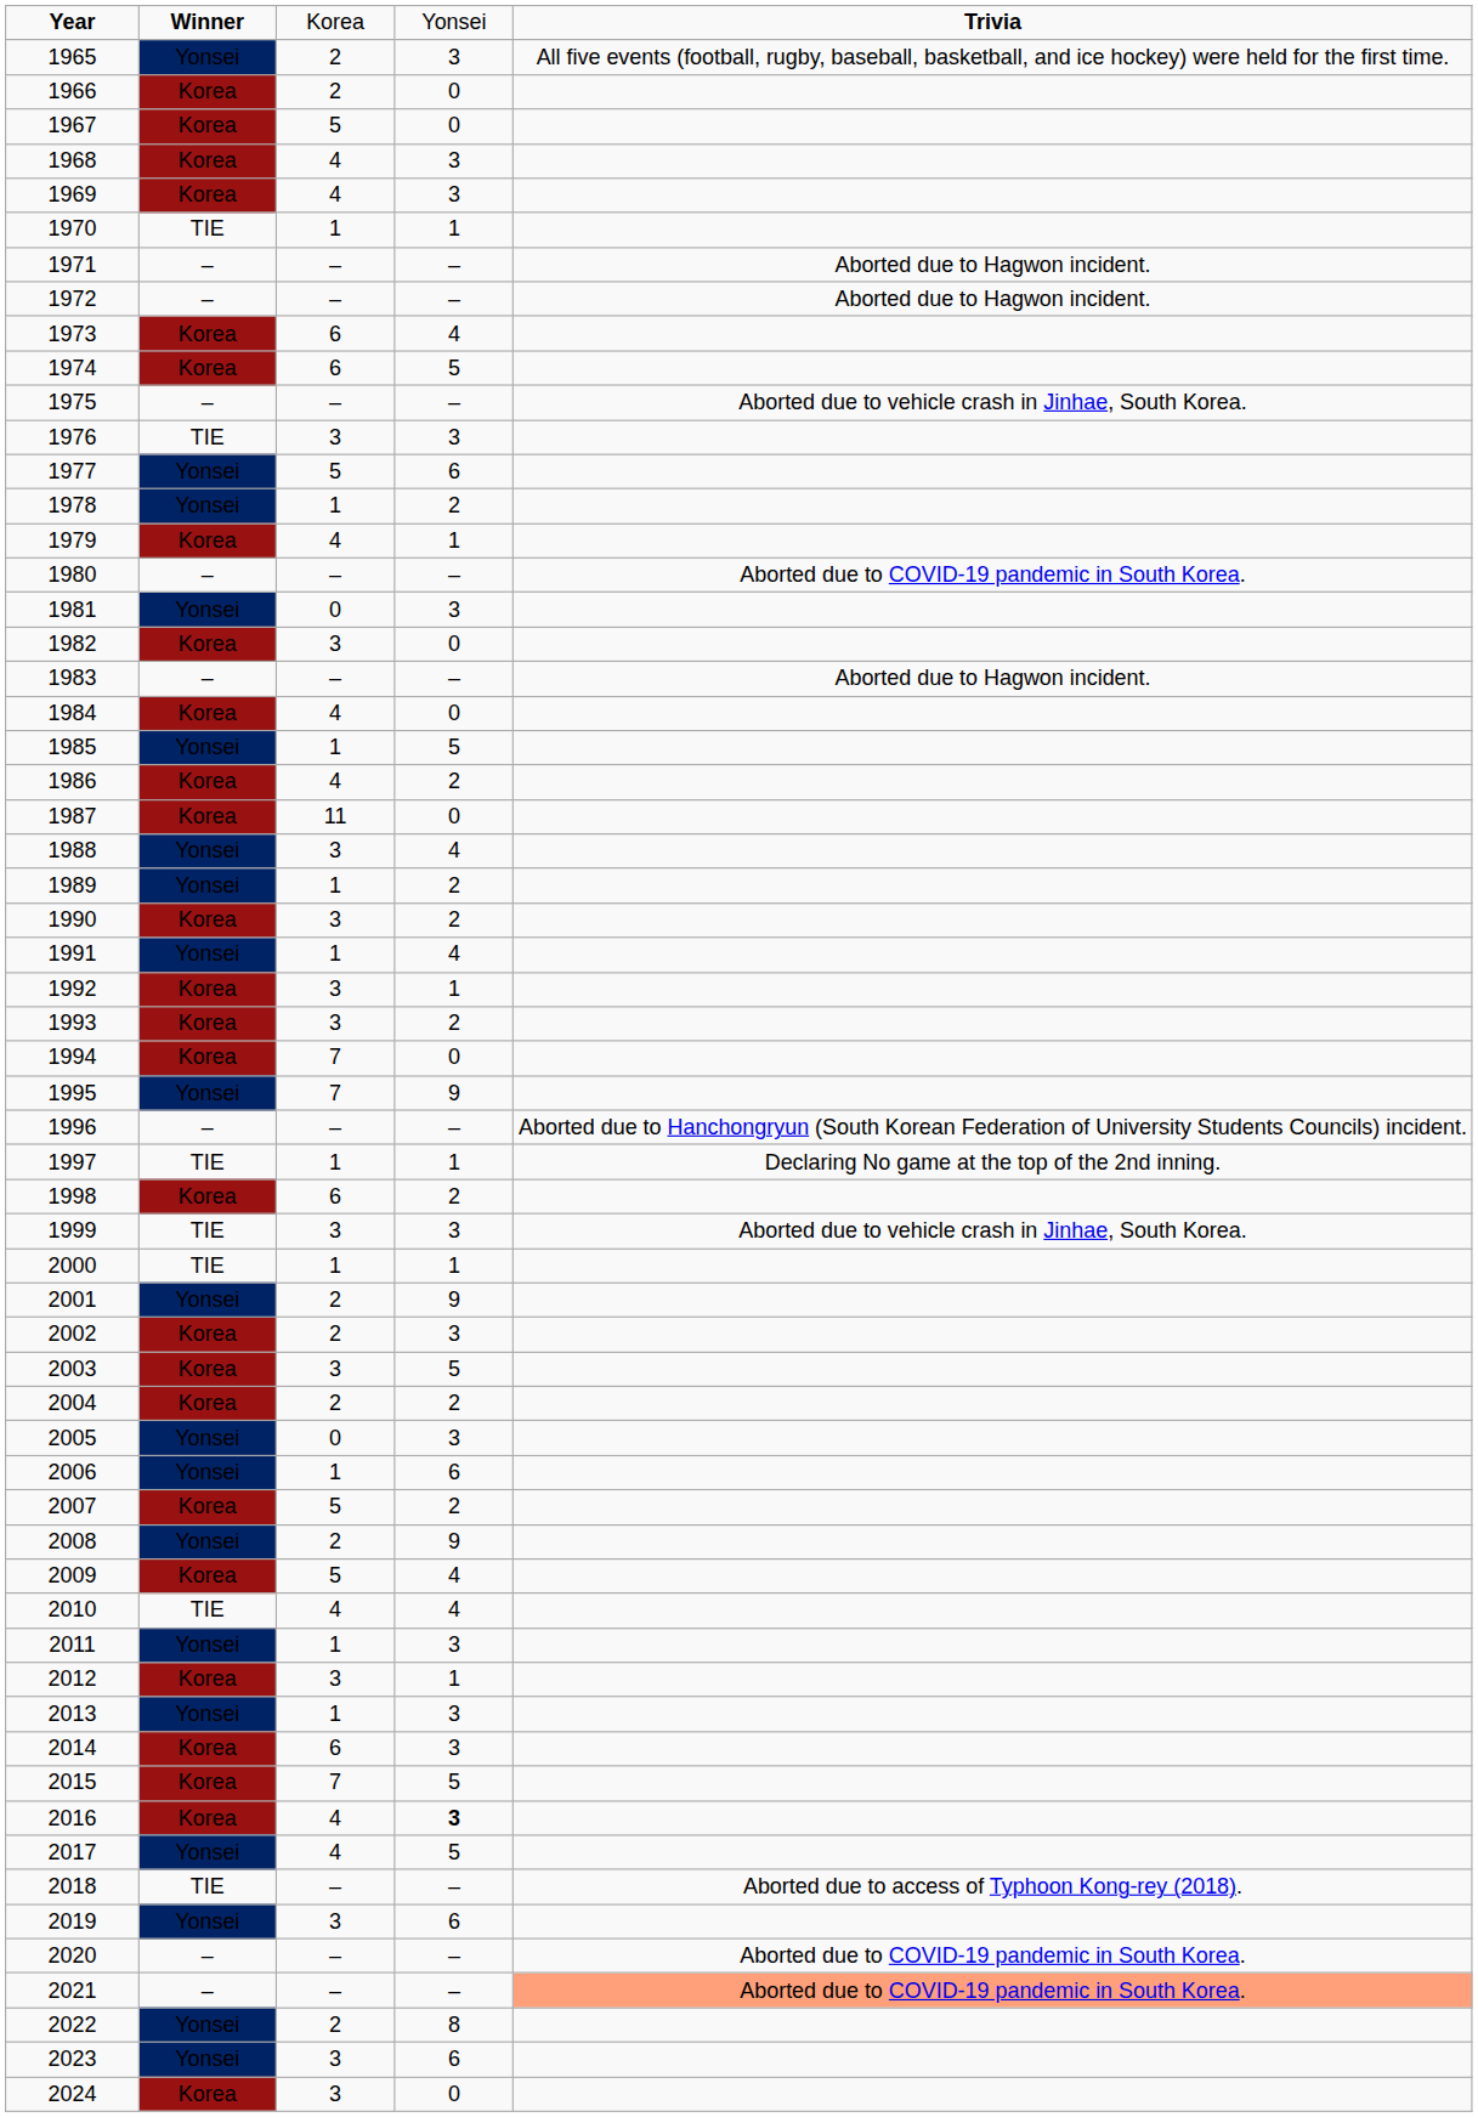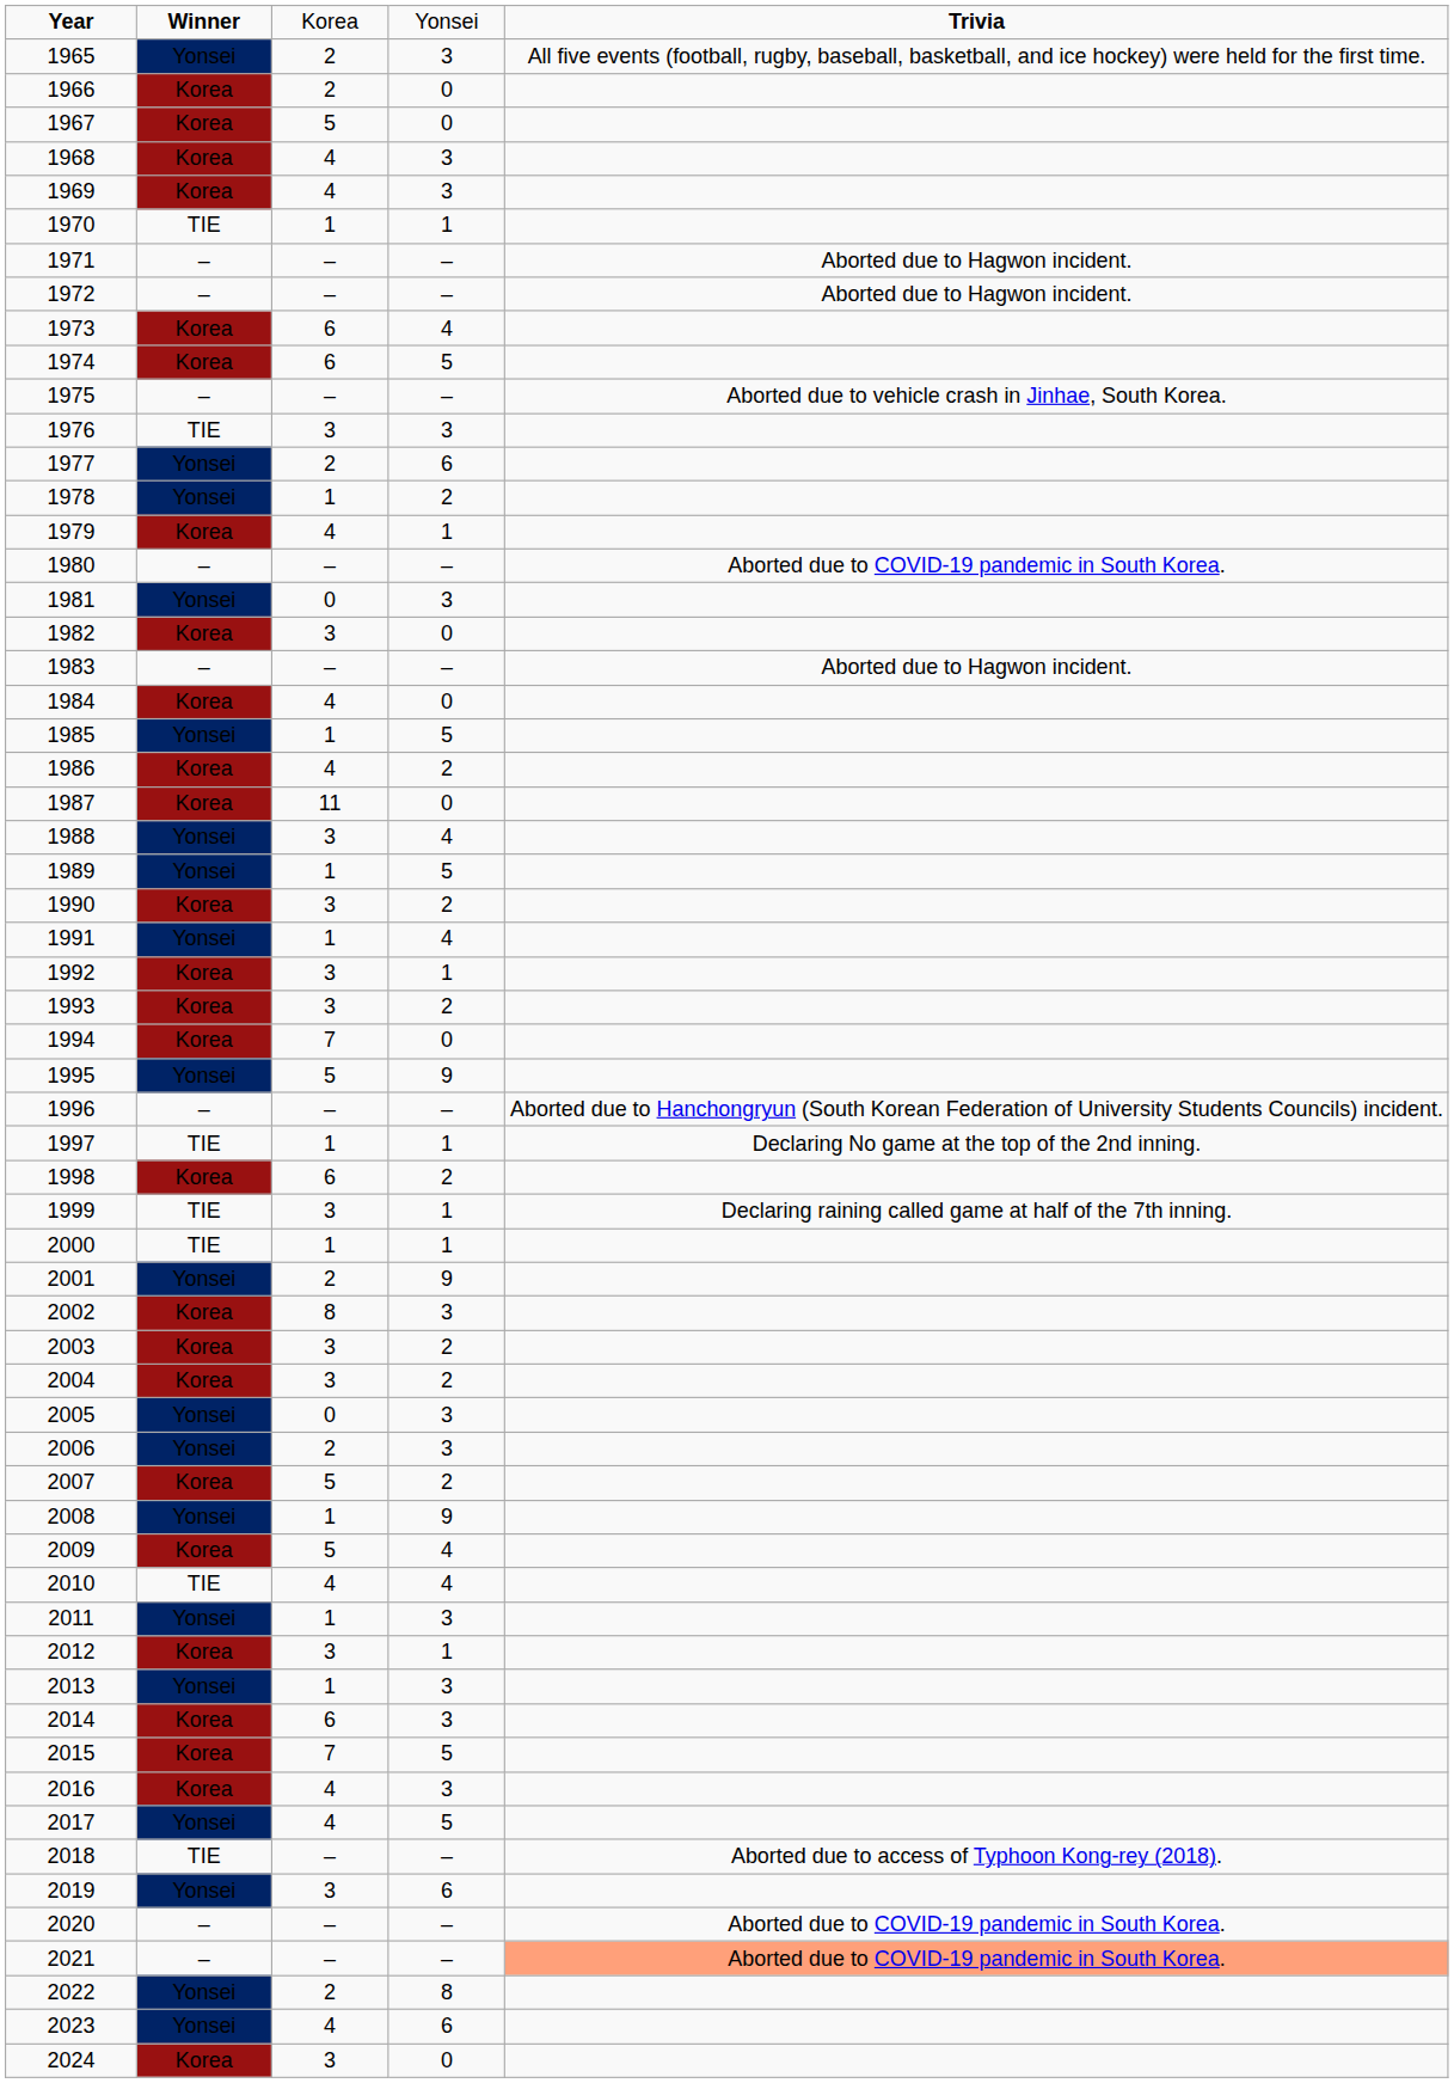1977 | column 3: 5 -> 2
1989 | column 4: 2 -> 5
1995 | column 3: 7 -> 5
1999 | column 4: 3 -> 1
1999 | column 5: Aborted due to vehicle crash in Jinhae, South Korea. -> Declaring raining called game at half of the 7th inning.
2002 | column 3: 2 -> 8
2003 | column 4: 5 -> 2
2004 | column 3: 2 -> 3
2006 | column 3: 1 -> 2
2006 | column 4: 6 -> 3
2008 | column 3: 2 -> 1
2016 | column 4: bold -> normal
2023 | column 3: 3 -> 4
